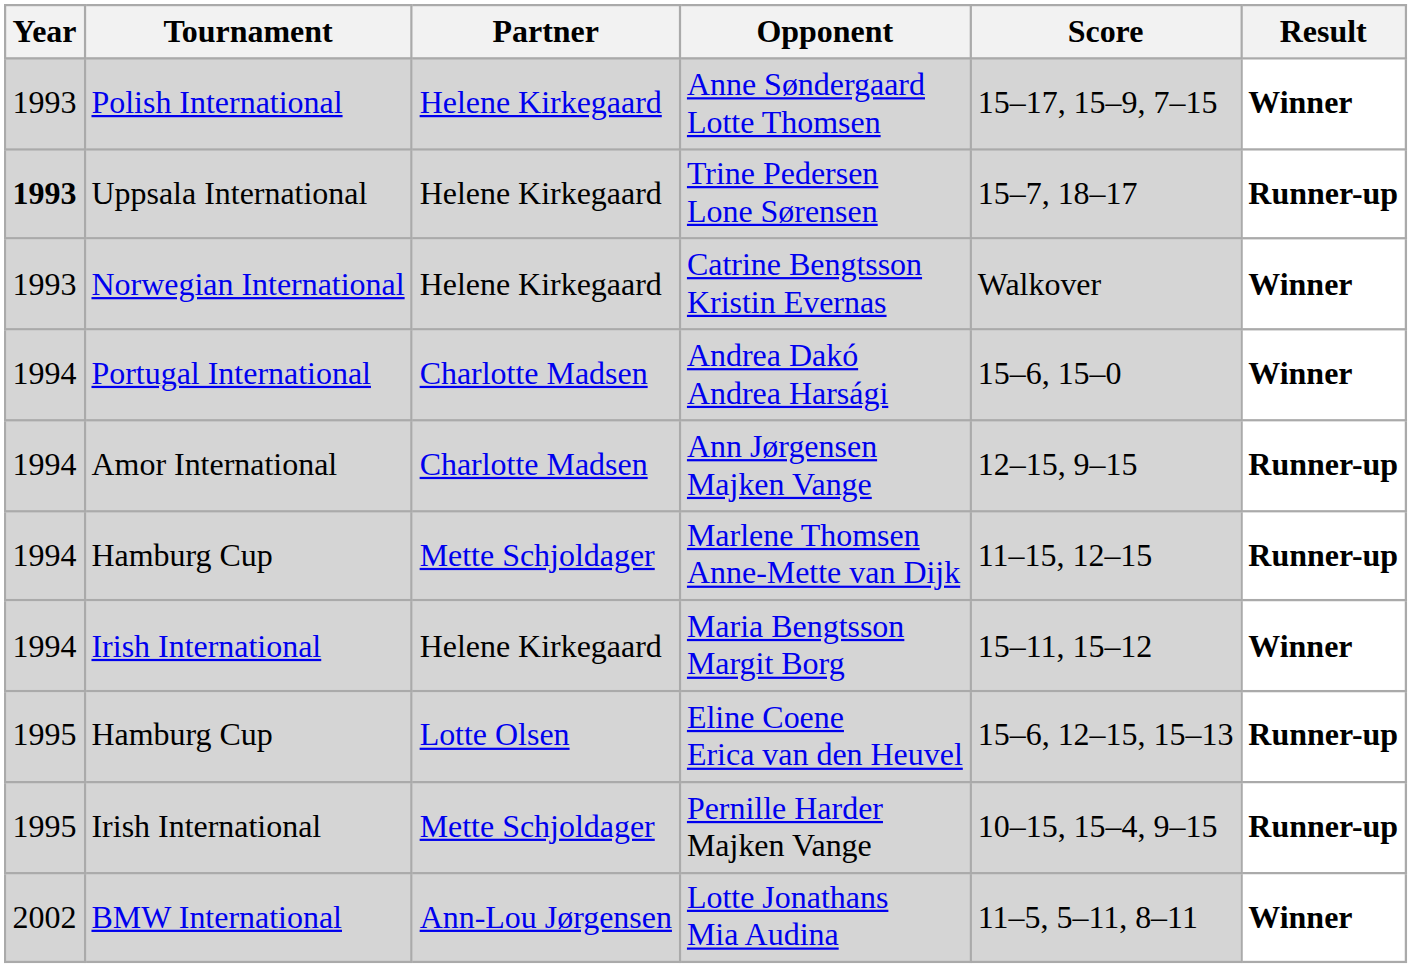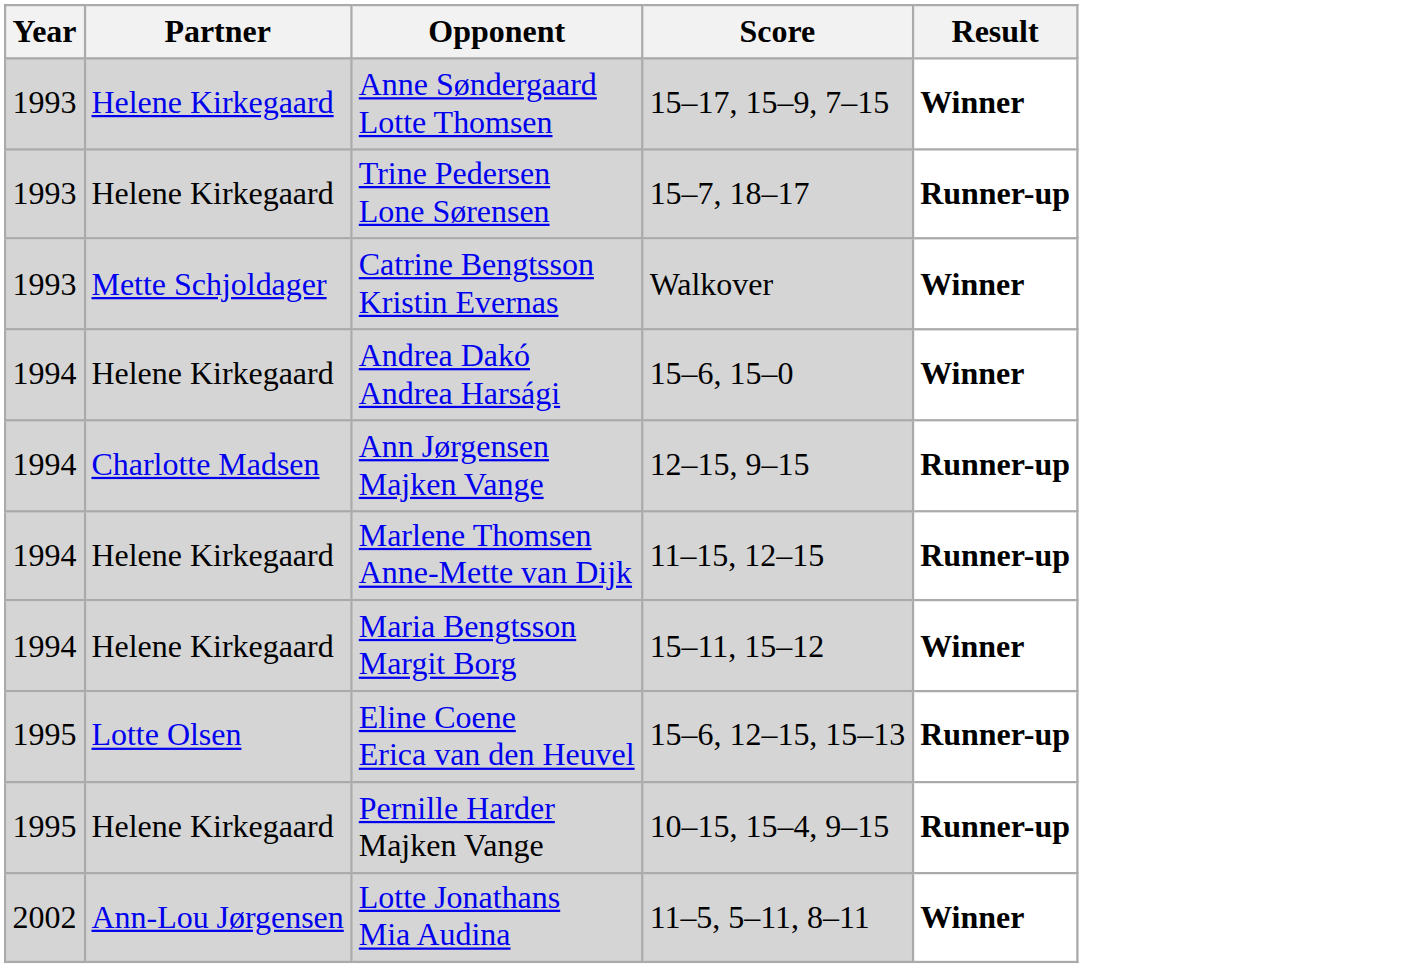- column: Tournament | Polish International | Uppsala International | Norwegian International | Portugal International | Amor International | Hamburg Cup | Irish International | Hamburg Cup | Irish International | BMW International
Trine Pedersen Lone Sørensen | Year: bold -> normal
Catrine Bengtsson Kristin Evernas | Partner: Helene Kirkegaard -> Mette Schjoldager
Andrea Dakó Andrea Harsági | Partner: Charlotte Madsen -> Helene Kirkegaard
Marlene Thomsen Anne-Mette van Dijk | Partner: Mette Schjoldager -> Helene Kirkegaard
Pernille Harder Majken Vange | Partner: Mette Schjoldager -> Helene Kirkegaard
